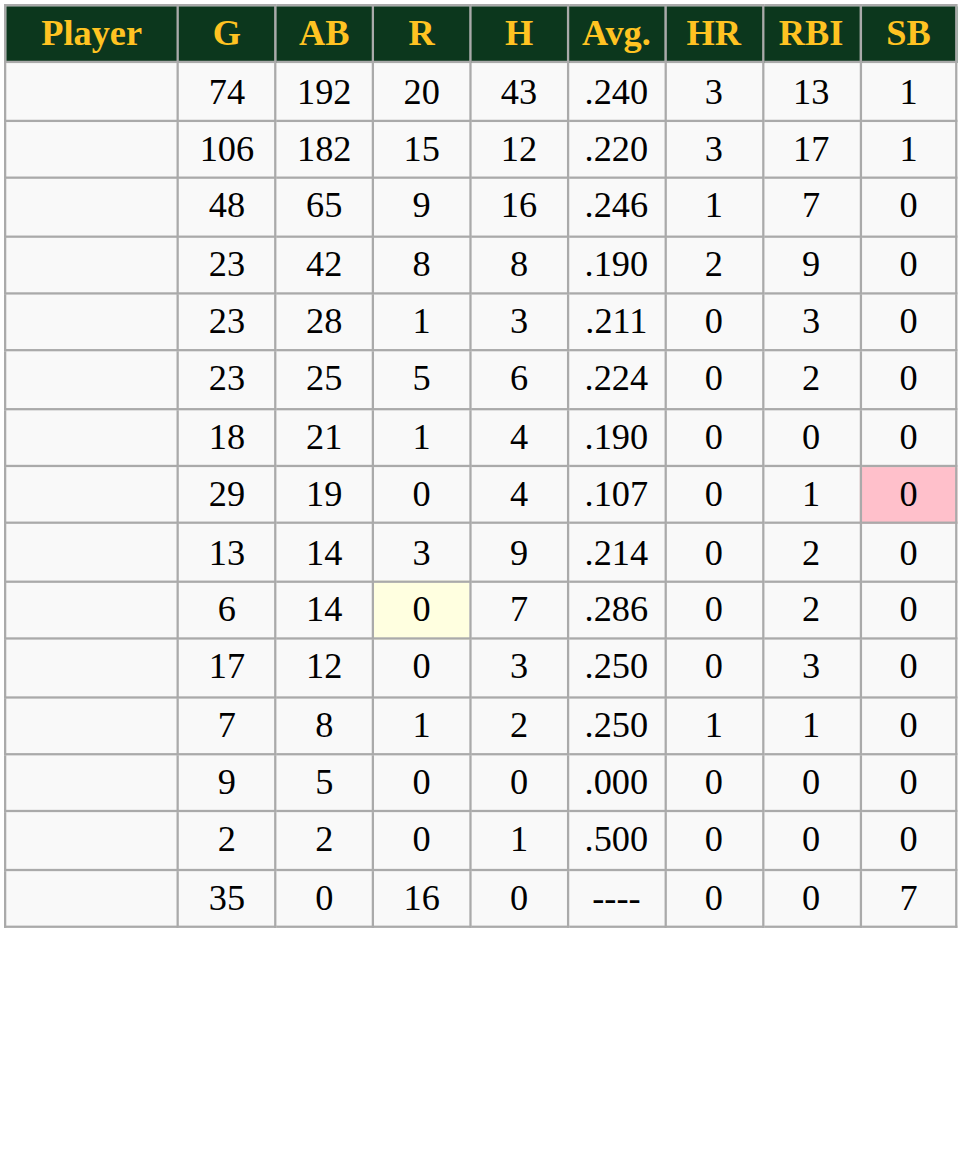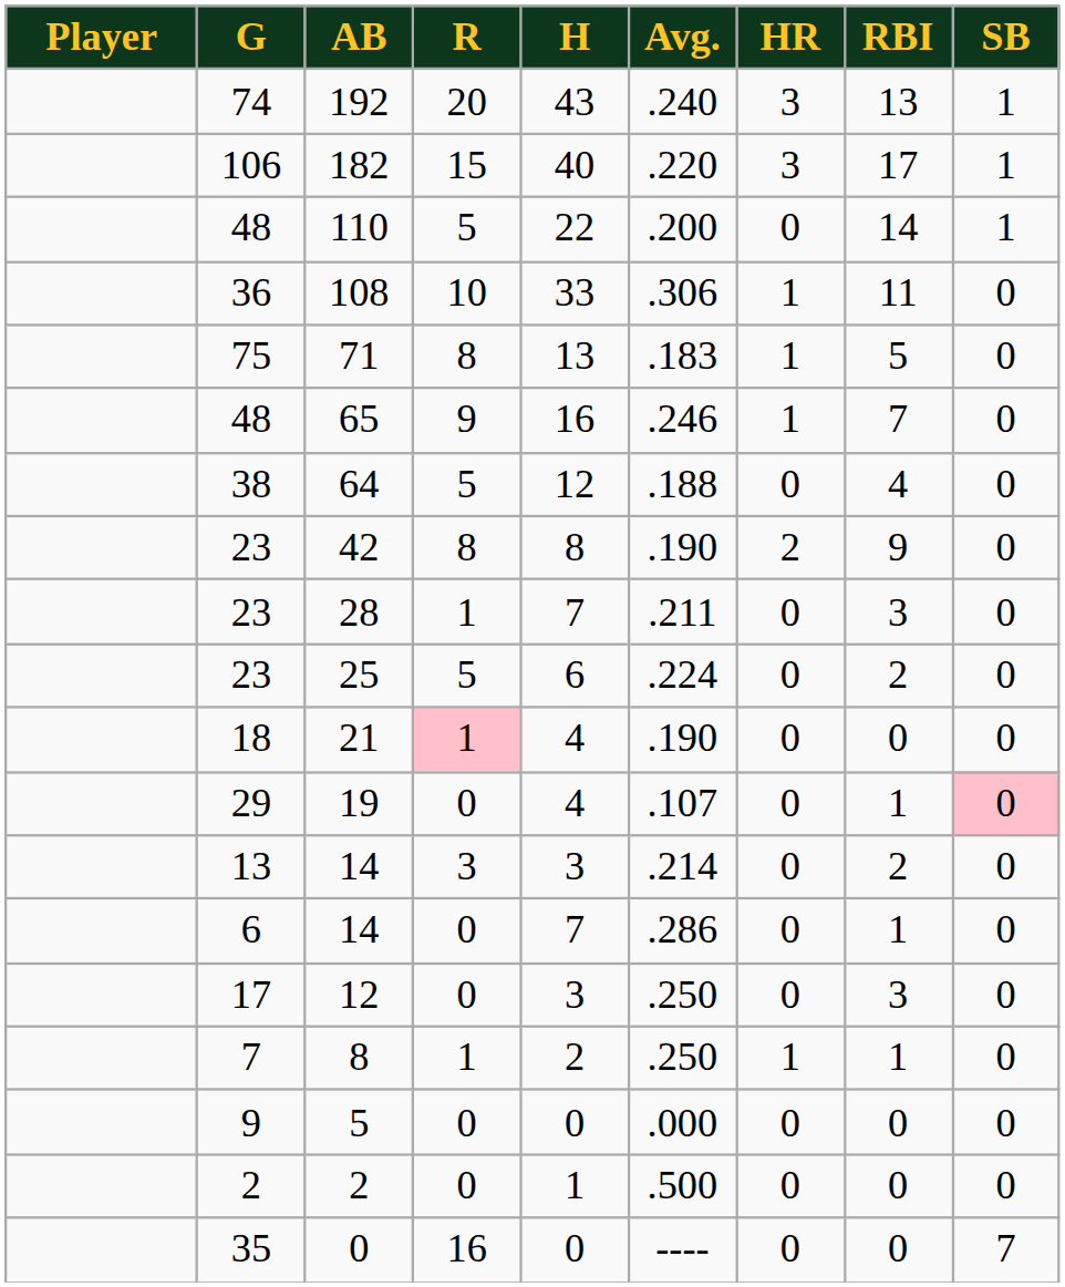182 | H: 12 -> 40
+ row: 48 | 110 | 5 | 22 | .200 | 0 | 14 | 1
+ row: 36 | 108 | 10 | 33 | .306 | 1 | 11 | 0
+ row: 75 | 71 | 8 | 13 | .183 | 1 | 5 | 0
+ row: 38 | 64 | 5 | 12 | .188 | 0 | 4 | 0
28 | H: 3 -> 7
21 | R: no background -> pink background
13 / 14 | H: 9 -> 3
6 / 14 | R: lightyellow background -> no background
6 / 14 | RBI: 2 -> 1
